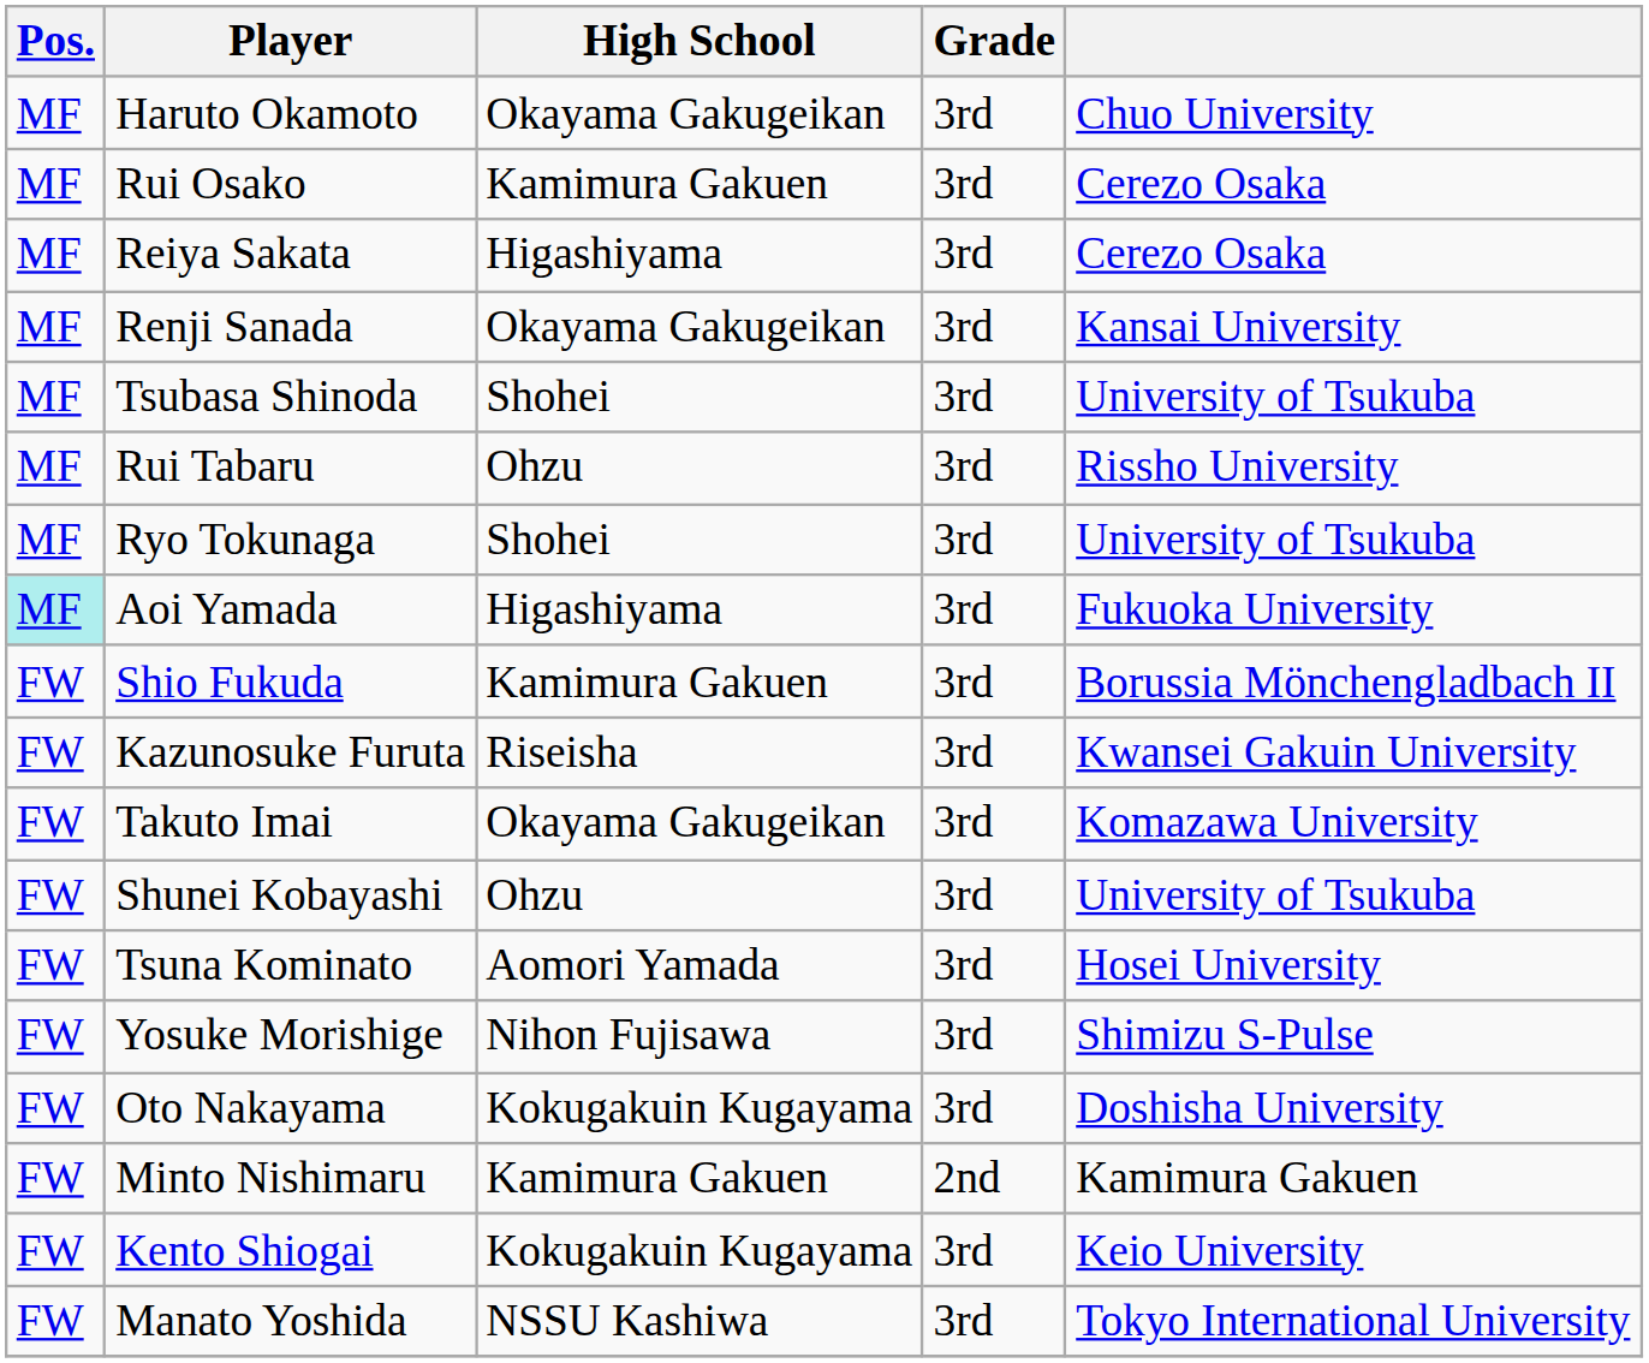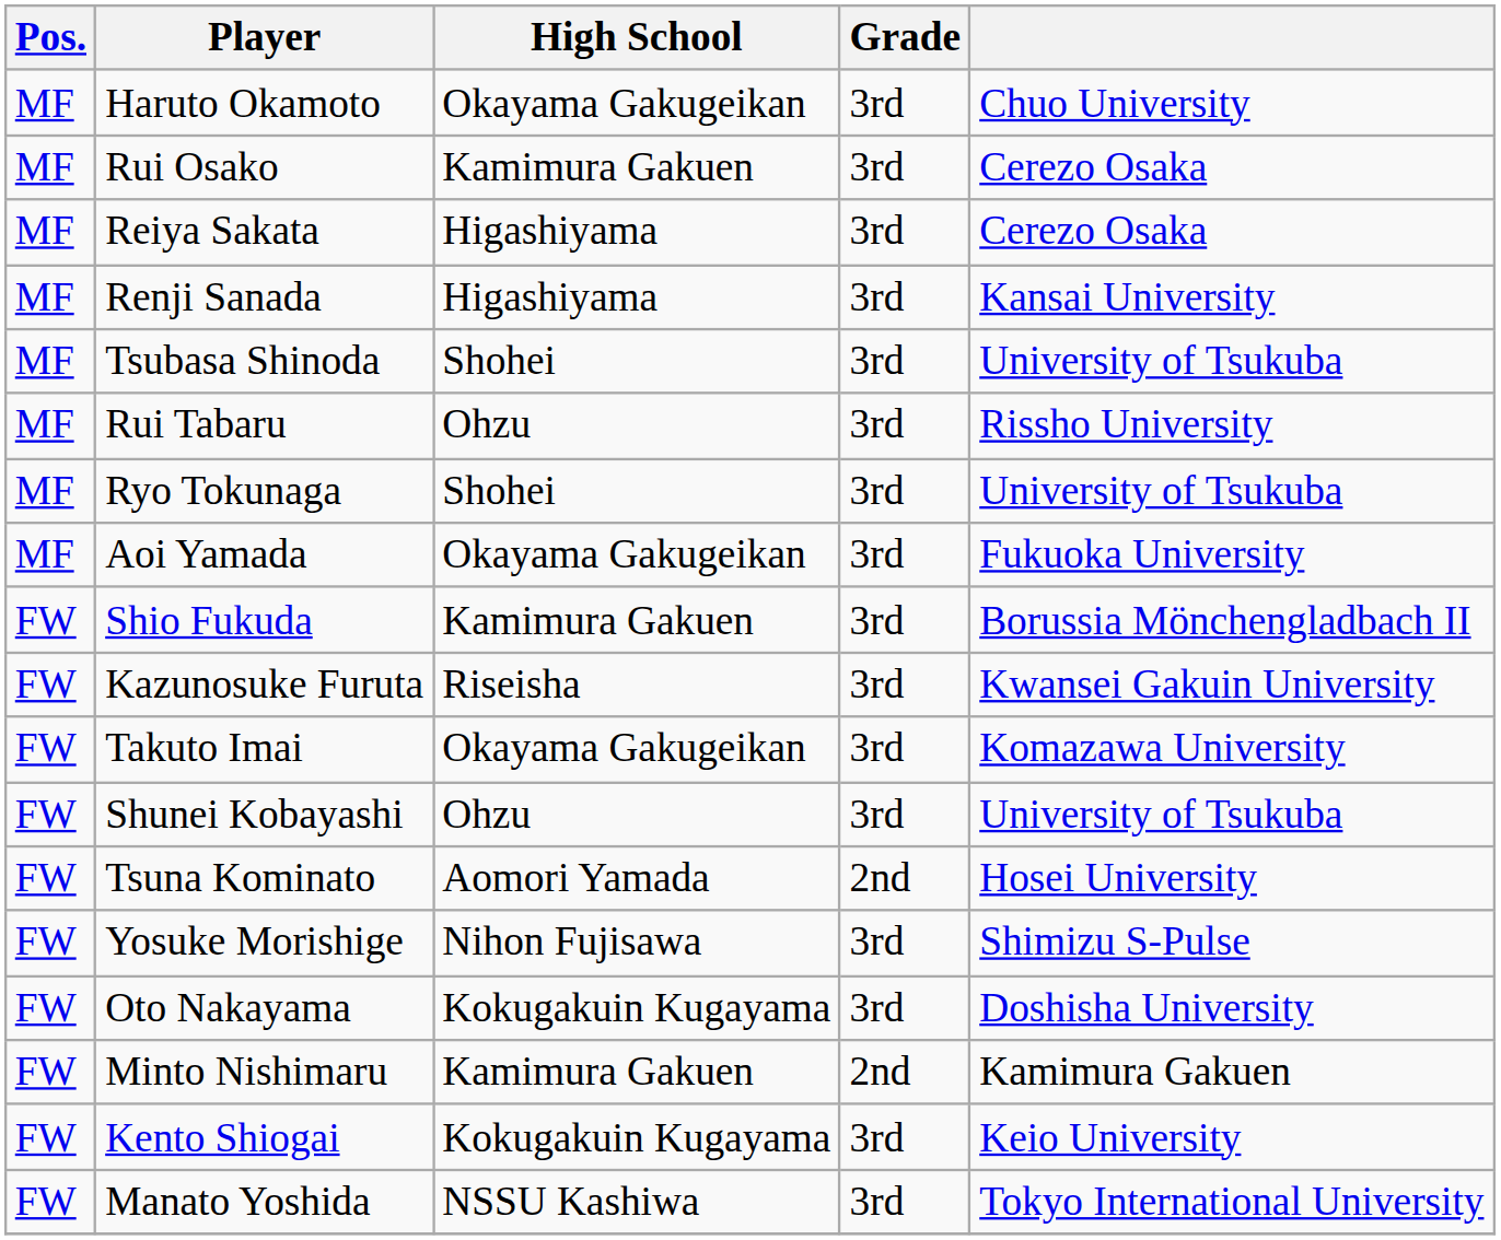Renji Sanada | High School: Okayama Gakugeikan -> Higashiyama
Aoi Yamada | Pos.: paleturquoise background -> no background
Aoi Yamada | High School: Higashiyama -> Okayama Gakugeikan
Tsuna Kominato | Grade: 3rd -> 2nd
